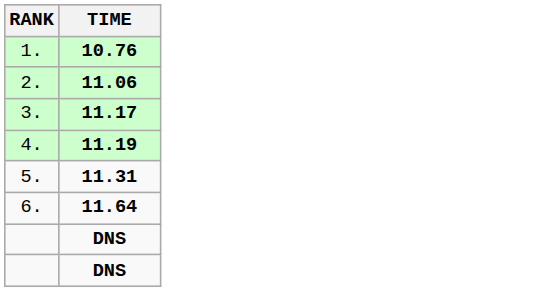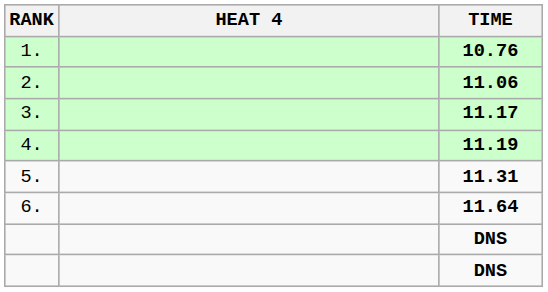+ column: HEAT 4
